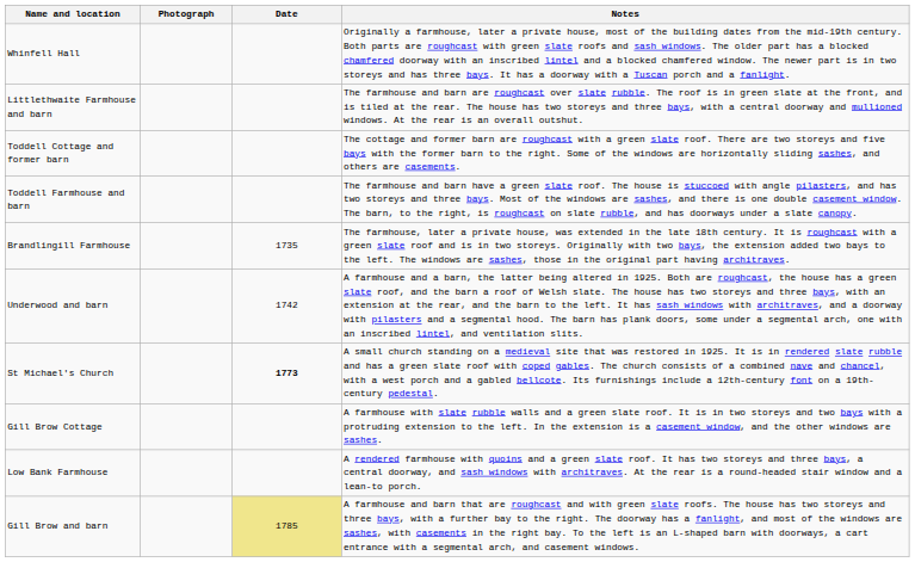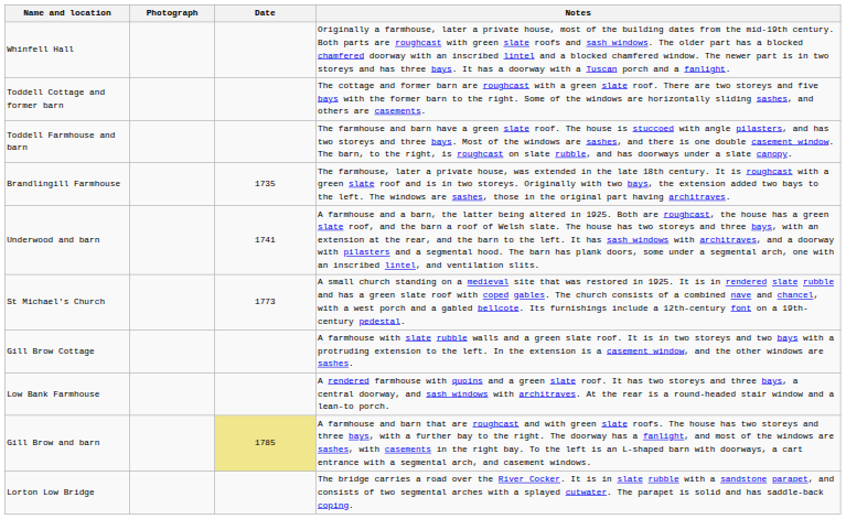- row: Littlethwaite Farmhouse and barn | The farmhouse and barn are roughcast over slate rubble. The roof is in green slate at the front, and is tiled at the rear. The house has two storeys and three bays, with a central doorway and mullioned windows. At the rear is an overall outshut.
Underwood and barn | Date: 1742 -> 1741
St Michael's Church | Date: bold -> normal
+ row: Lorton Low Bridge | The bridge carries a road over the River Cocker. It is in slate rubble with a sandstone parapet, and consists of two segmental arches with a splayed cutwater. The parapet is solid and has saddle-back coping.
